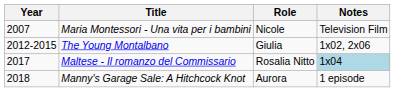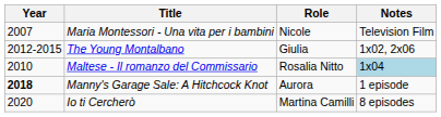Maltese - Il romanzo del Commissario | Year: 2017 -> 2010
Manny's Garage Sale: A Hitchcock Knot | Year: normal -> bold
+ row: 2020 | Io ti Cercherò | Martina Camilli | 8 episodes
